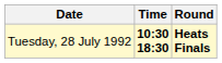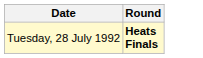- column: Time | 10:30 18:30
